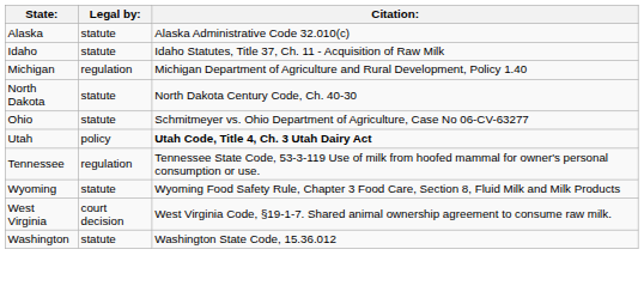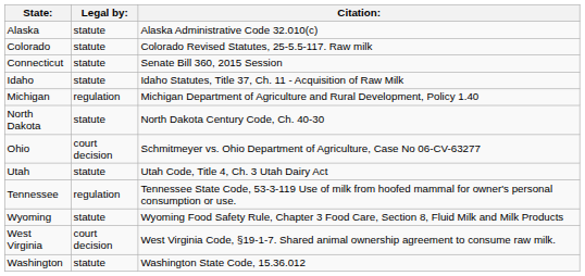+ row: Colorado | statute | Colorado Revised Statutes, 25-5.5-117. Raw milk
+ row: Connecticut | statute | Senate Bill 360, 2015 Session
Ohio | Legal by:: statute -> court decision
Utah | Legal by:: policy -> statute
Utah | Citation:: bold -> normal
